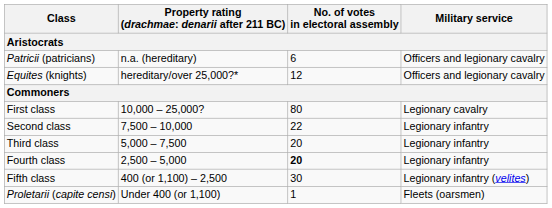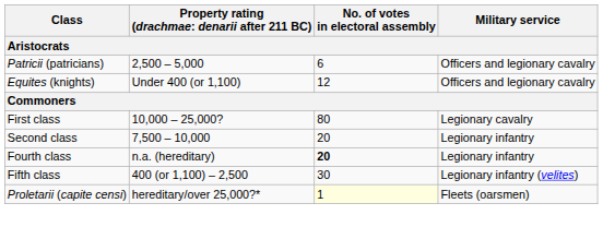Patricii (patricians) | column 2: n.a. (hereditary) -> 2,500 – 5,000
Equites (knights) | column 2: hereditary/over 25,000?* -> Under 400 (or 1,100)
Second class | No. of votes in electoral assembly: 22 -> 20
- row: Third class | 5,000 – 7,500 | 20 | Legionary infantry
Fourth class | column 2: 2,500 – 5,000 -> n.a. (hereditary)
Proletarii (capite censi) | column 2: Under 400 (or 1,100) -> hereditary/over 25,000?*
Proletarii (capite censi) | No. of votes in electoral assembly: no background -> lightyellow background
